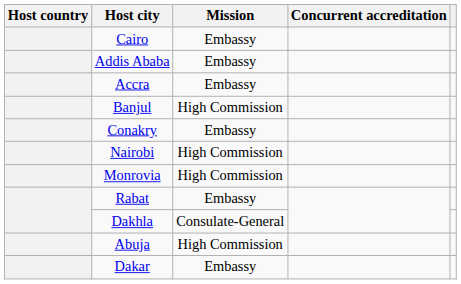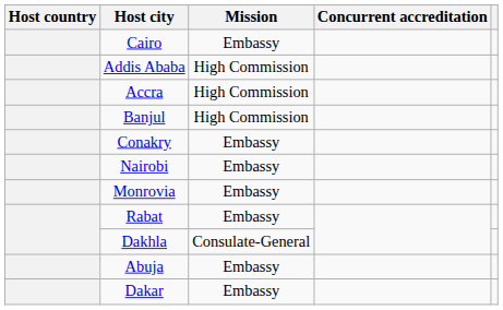Addis Ababa | Mission: Embassy -> High Commission
Accra | Mission: Embassy -> High Commission
Nairobi | Mission: High Commission -> Embassy
Monrovia | Mission: High Commission -> Embassy
Abuja | Mission: High Commission -> Embassy
